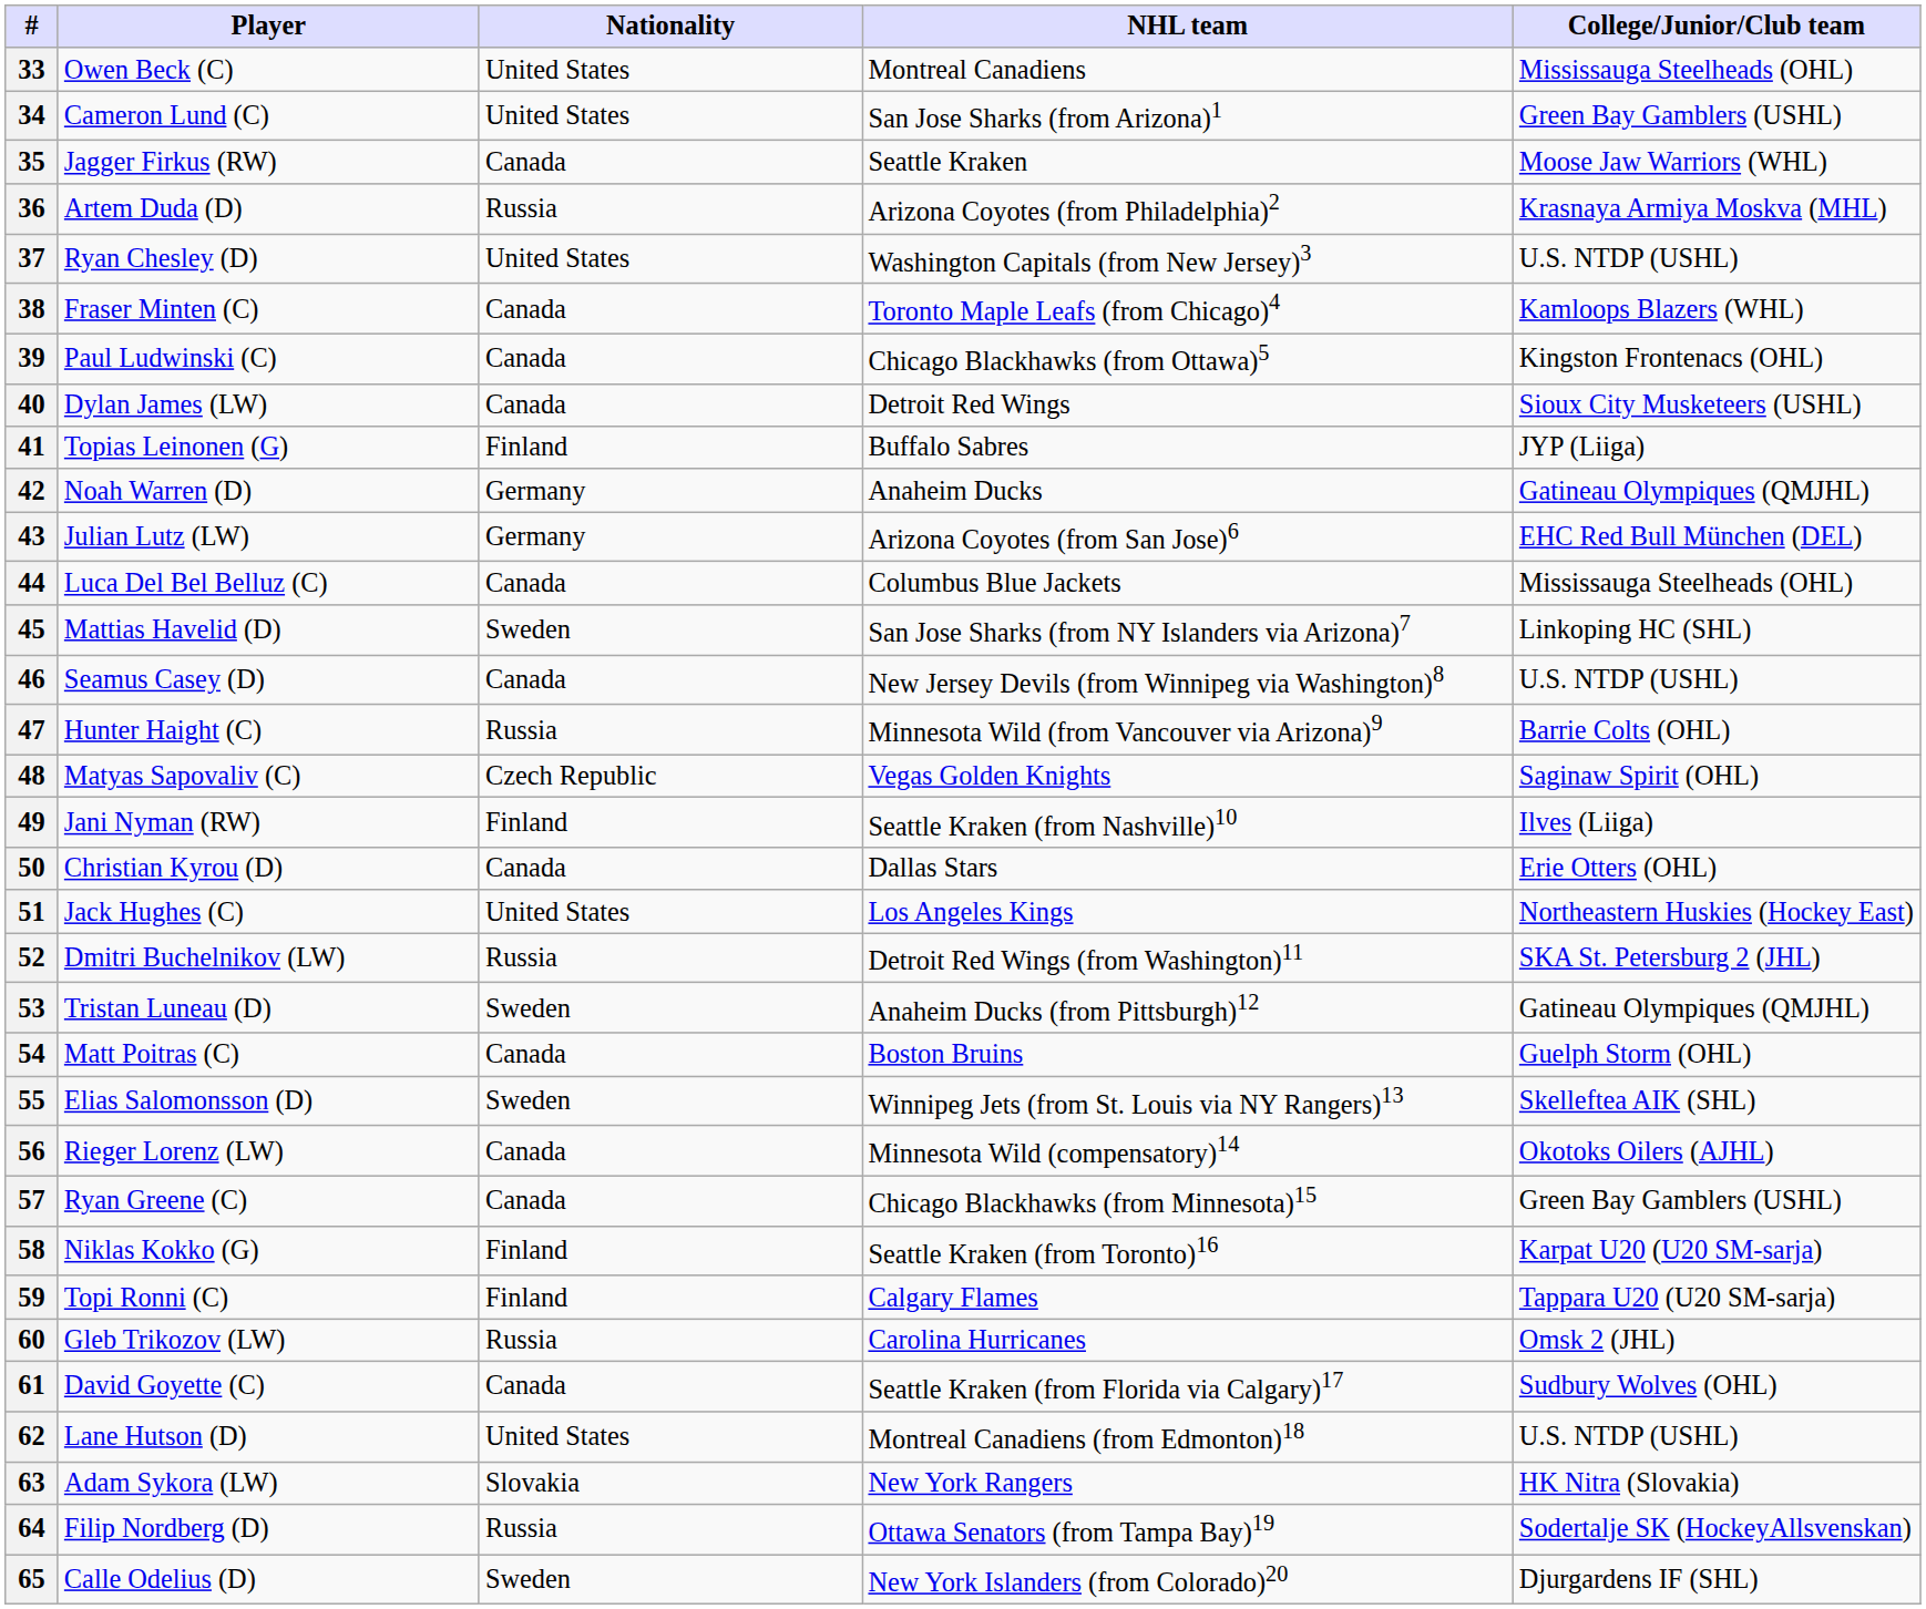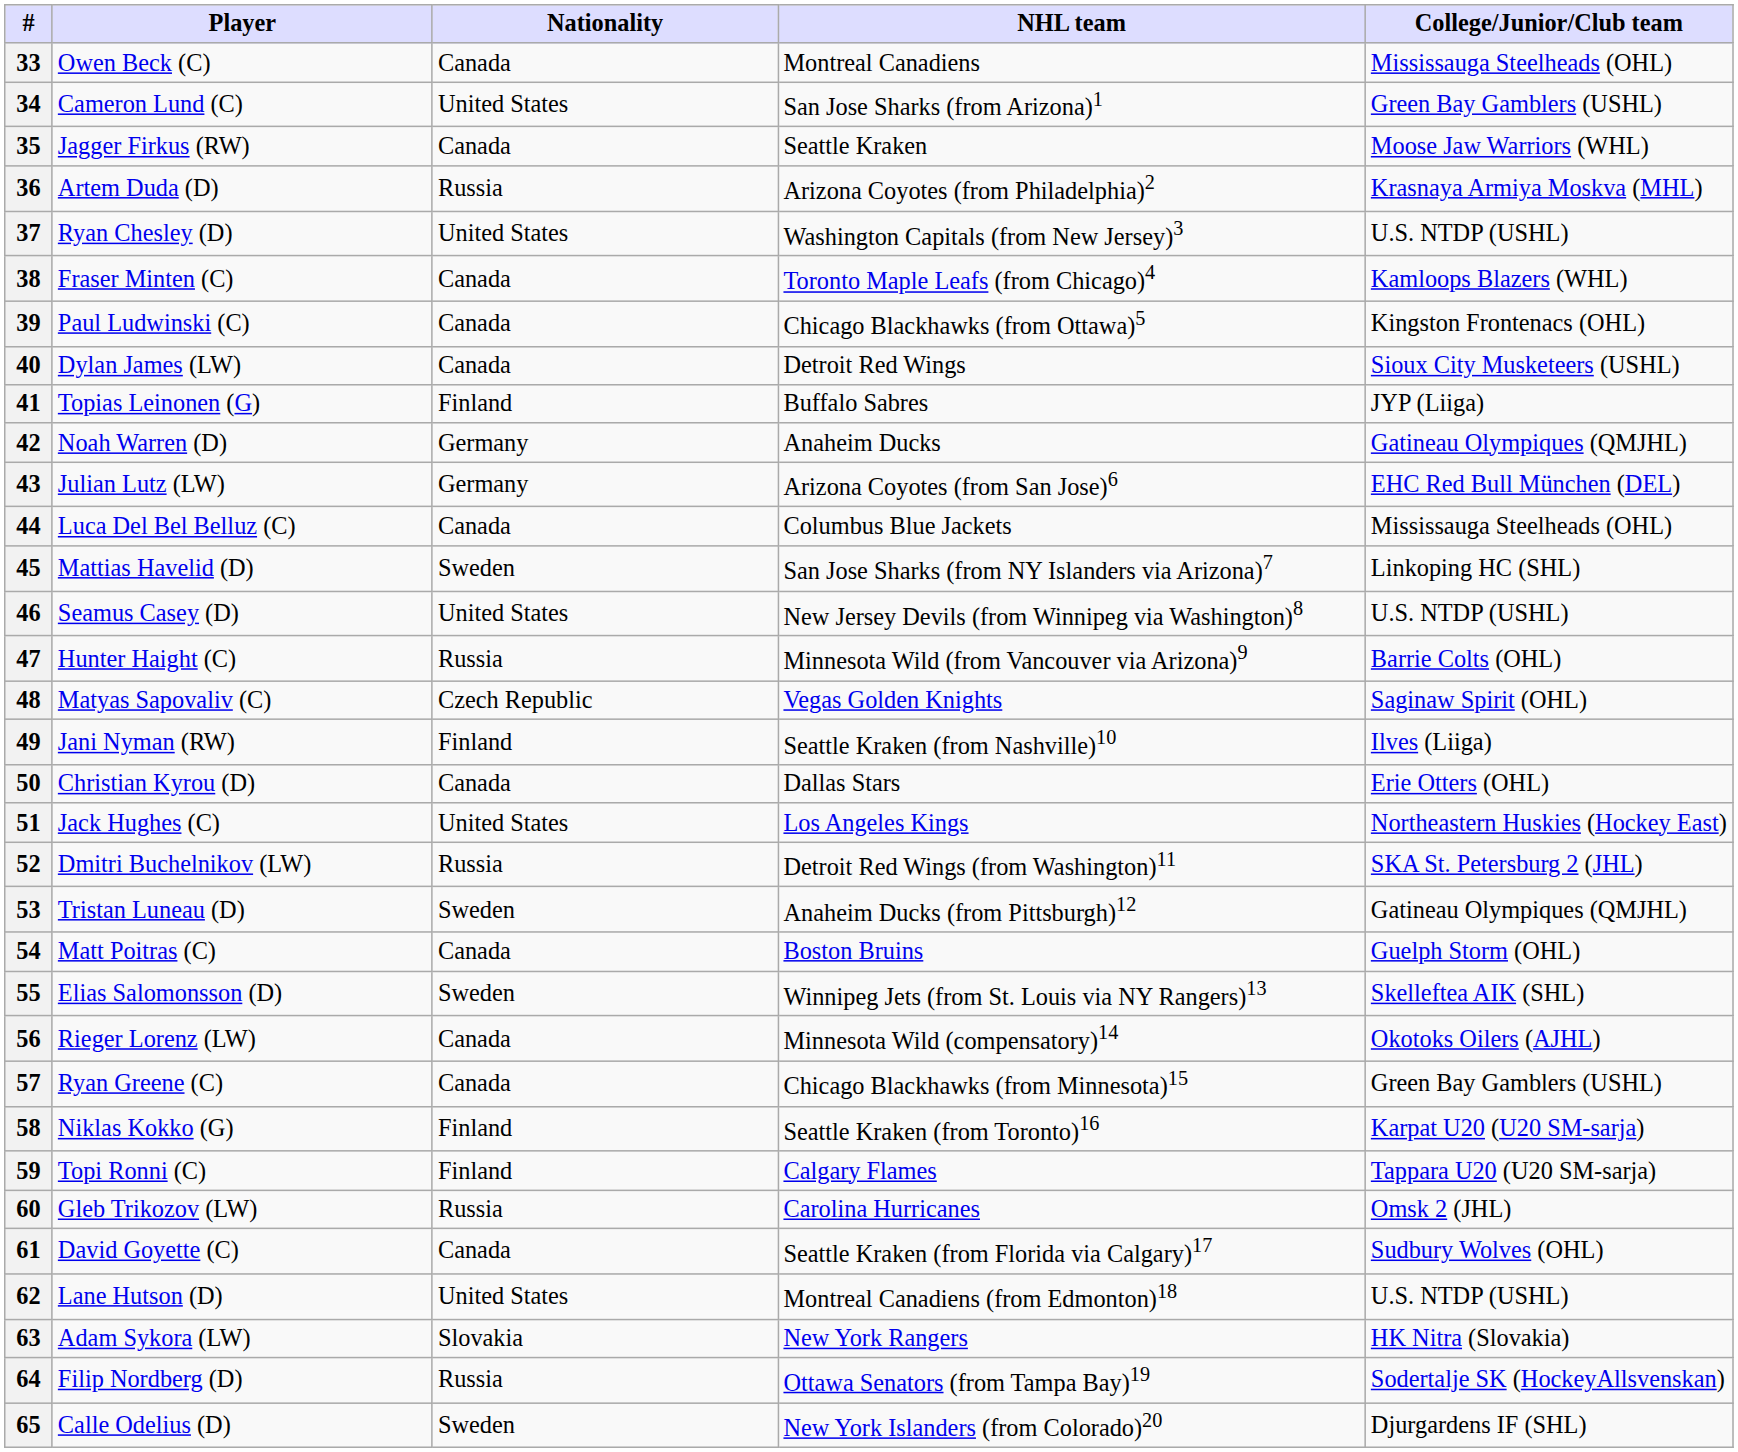33 | Nationality: United States -> Canada
46 | Nationality: Canada -> United States
